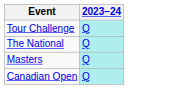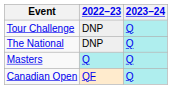+ column: 2022–23 | DNP | DNP | Q | QF
